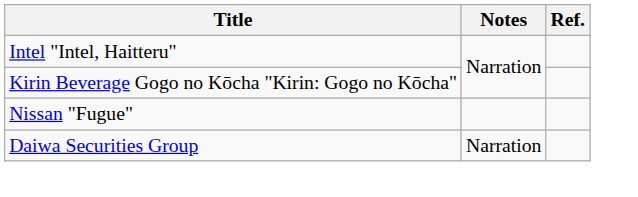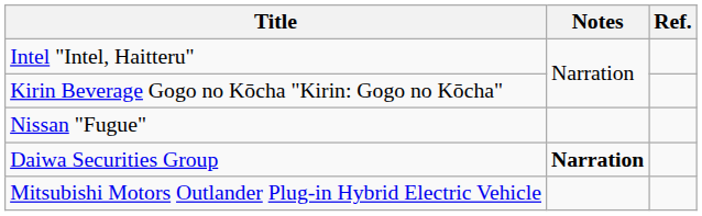Daiwa Securities Group | Notes: normal -> bold
+ row: Mitsubishi Motors Outlander Plug-in Hybrid Electric Vehicle
